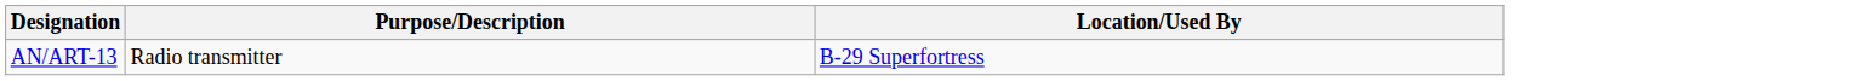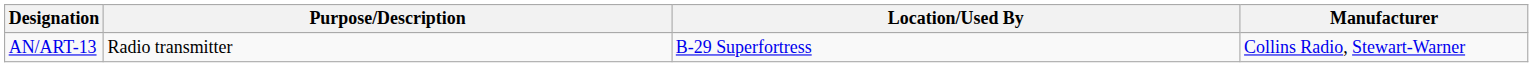+ column: Manufacturer | Collins Radio, Stewart-Warner
